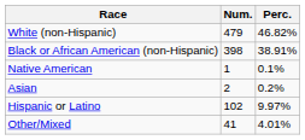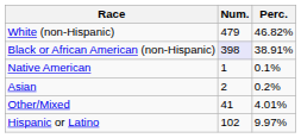Black or African American (non-Hispanic) | Num.: no background -> lavender background
rows swapped: Other/Mixed <-> Hispanic or Latino
